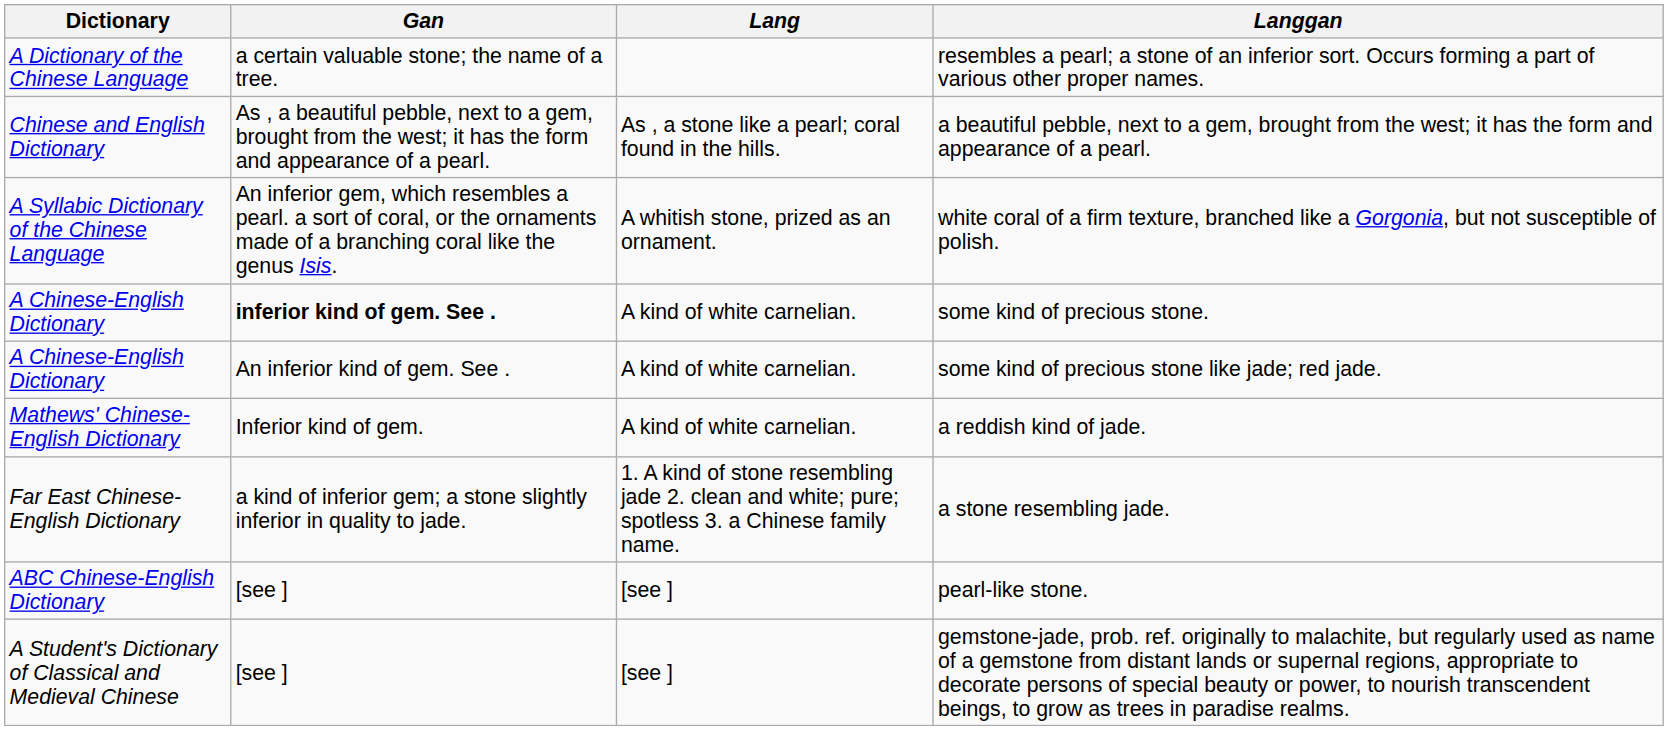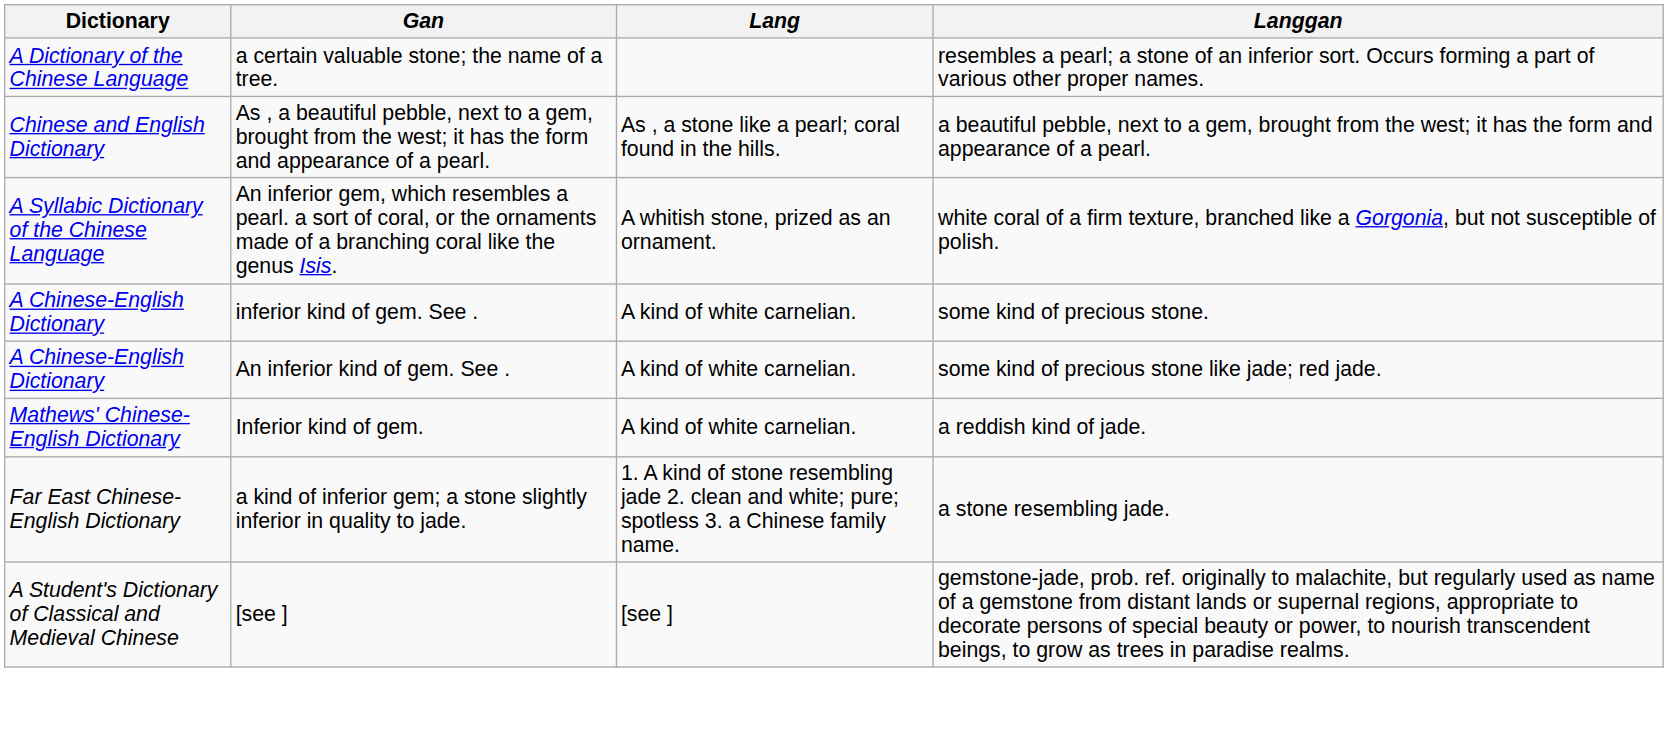some kind of precious stone. | Gan: bold -> normal
- row: ABC Chinese-English Dictionary | [see ] | [see ] | pearl-like stone.
